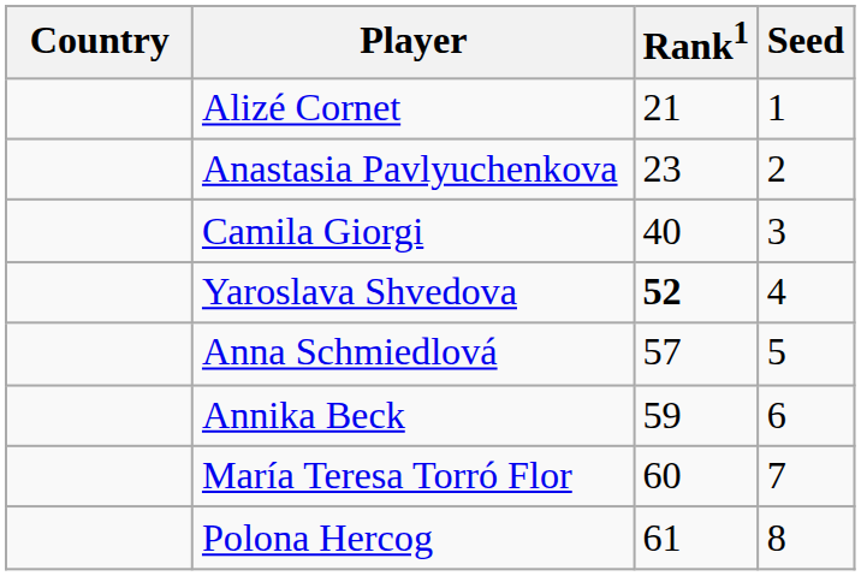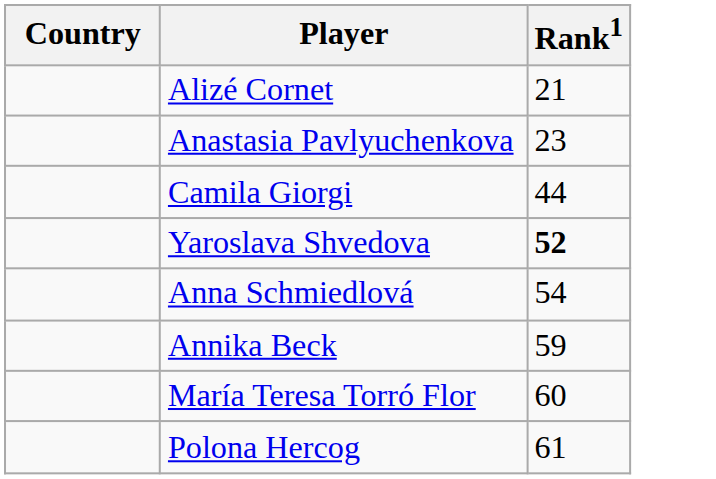- column: Seed | 1 | 2 | 3 | 4 | 5 | 6 | 7 | 8
Camila Giorgi | Rank1: 40 -> 44
Anna Schmiedlová | Rank1: 57 -> 54
